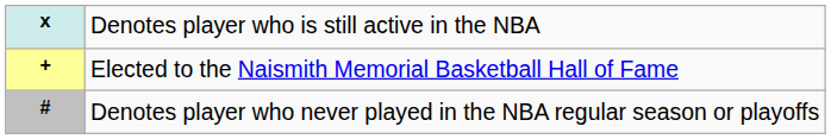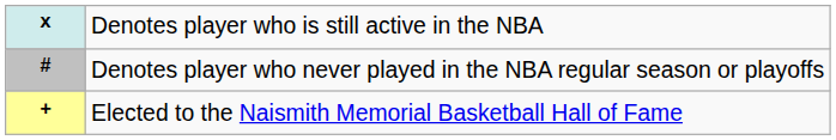rows swapped: + <-> #
